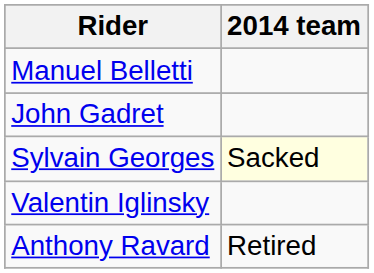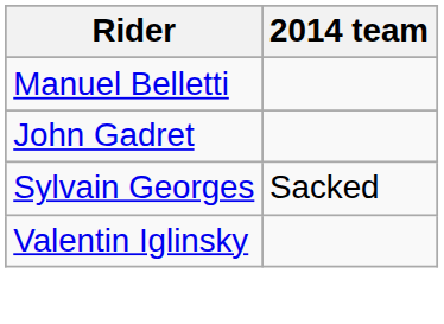Sylvain Georges | 2014 team: lightyellow background -> no background
- row: Anthony Ravard | Retired
